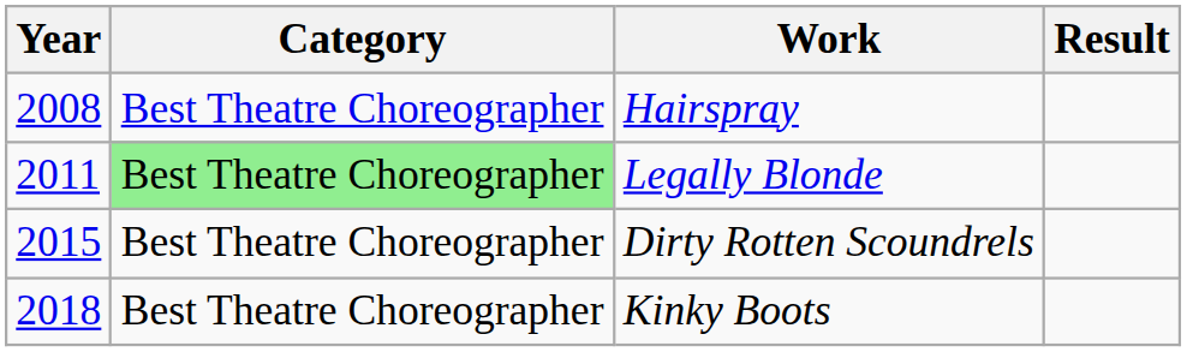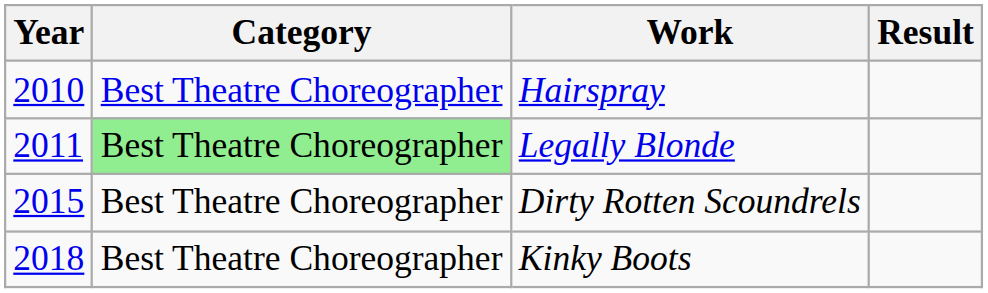Hairspray | Year: 2008 -> 2010
